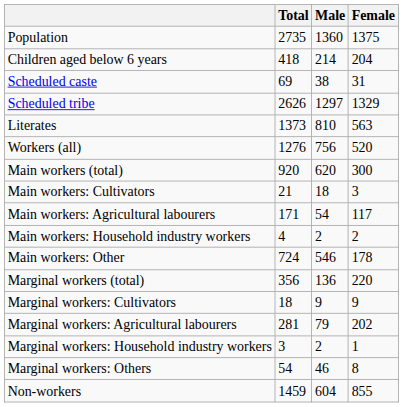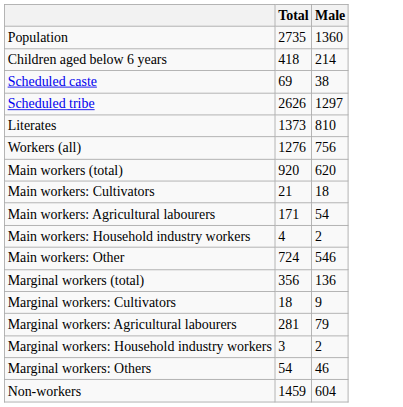- column: Female | 1375 | 204 | 31 | 1329 | 563 | 520 | 300 | 3 | 117 | 2 | 178 | 220 | 9 | 202 | 1 | 8 | 855
